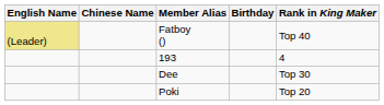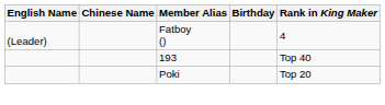Fatboy () | English Name: khaki background -> no background
Fatboy () | Rank in King Maker: Top 40 -> 4
193 | Rank in King Maker: 4 -> Top 40
- row: Dee | Top 30
